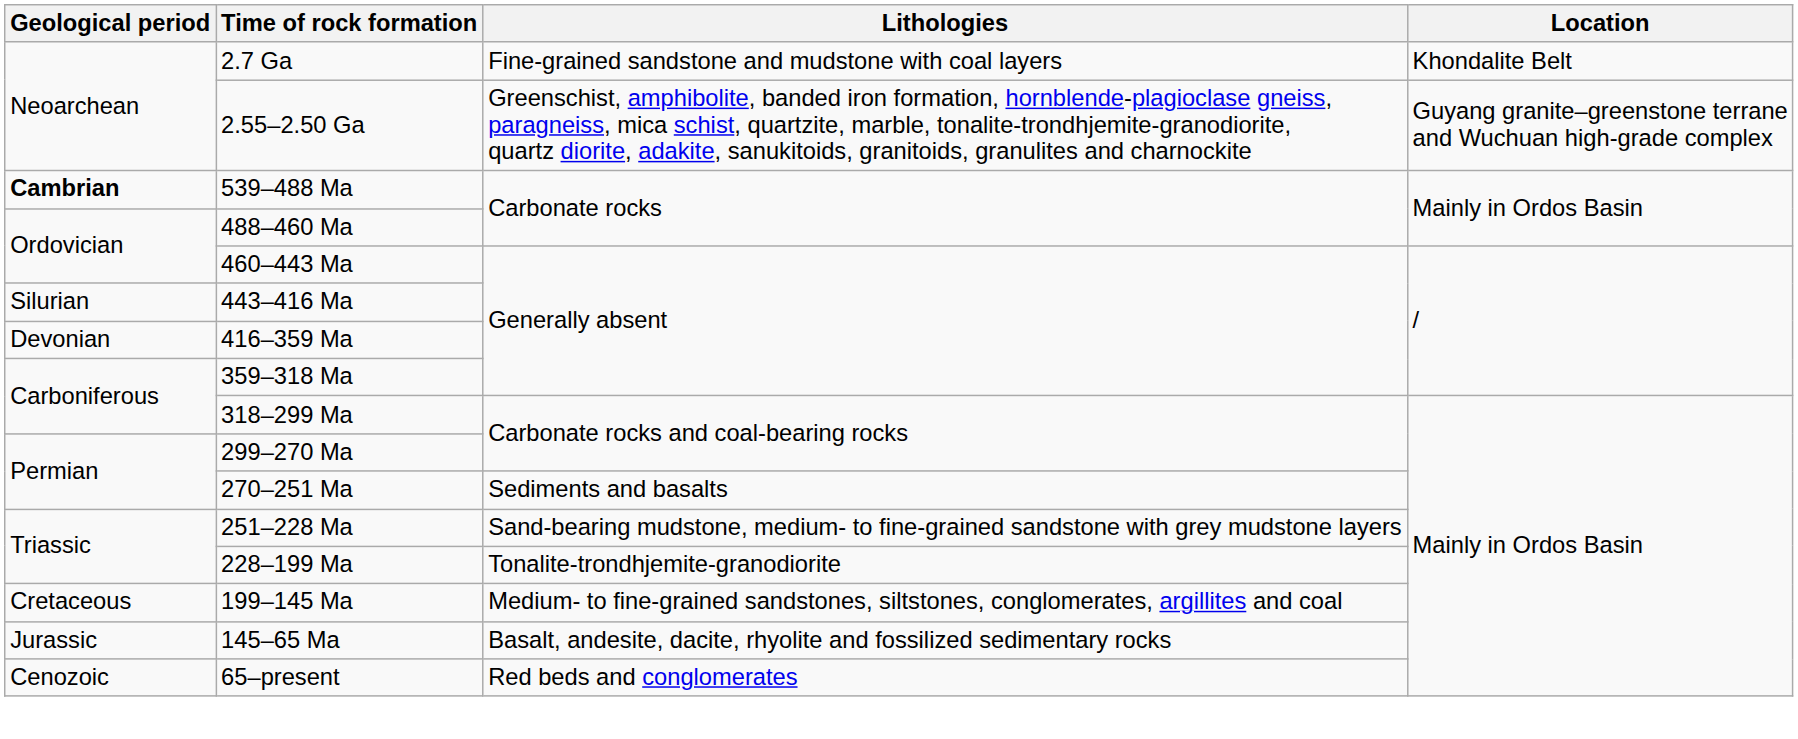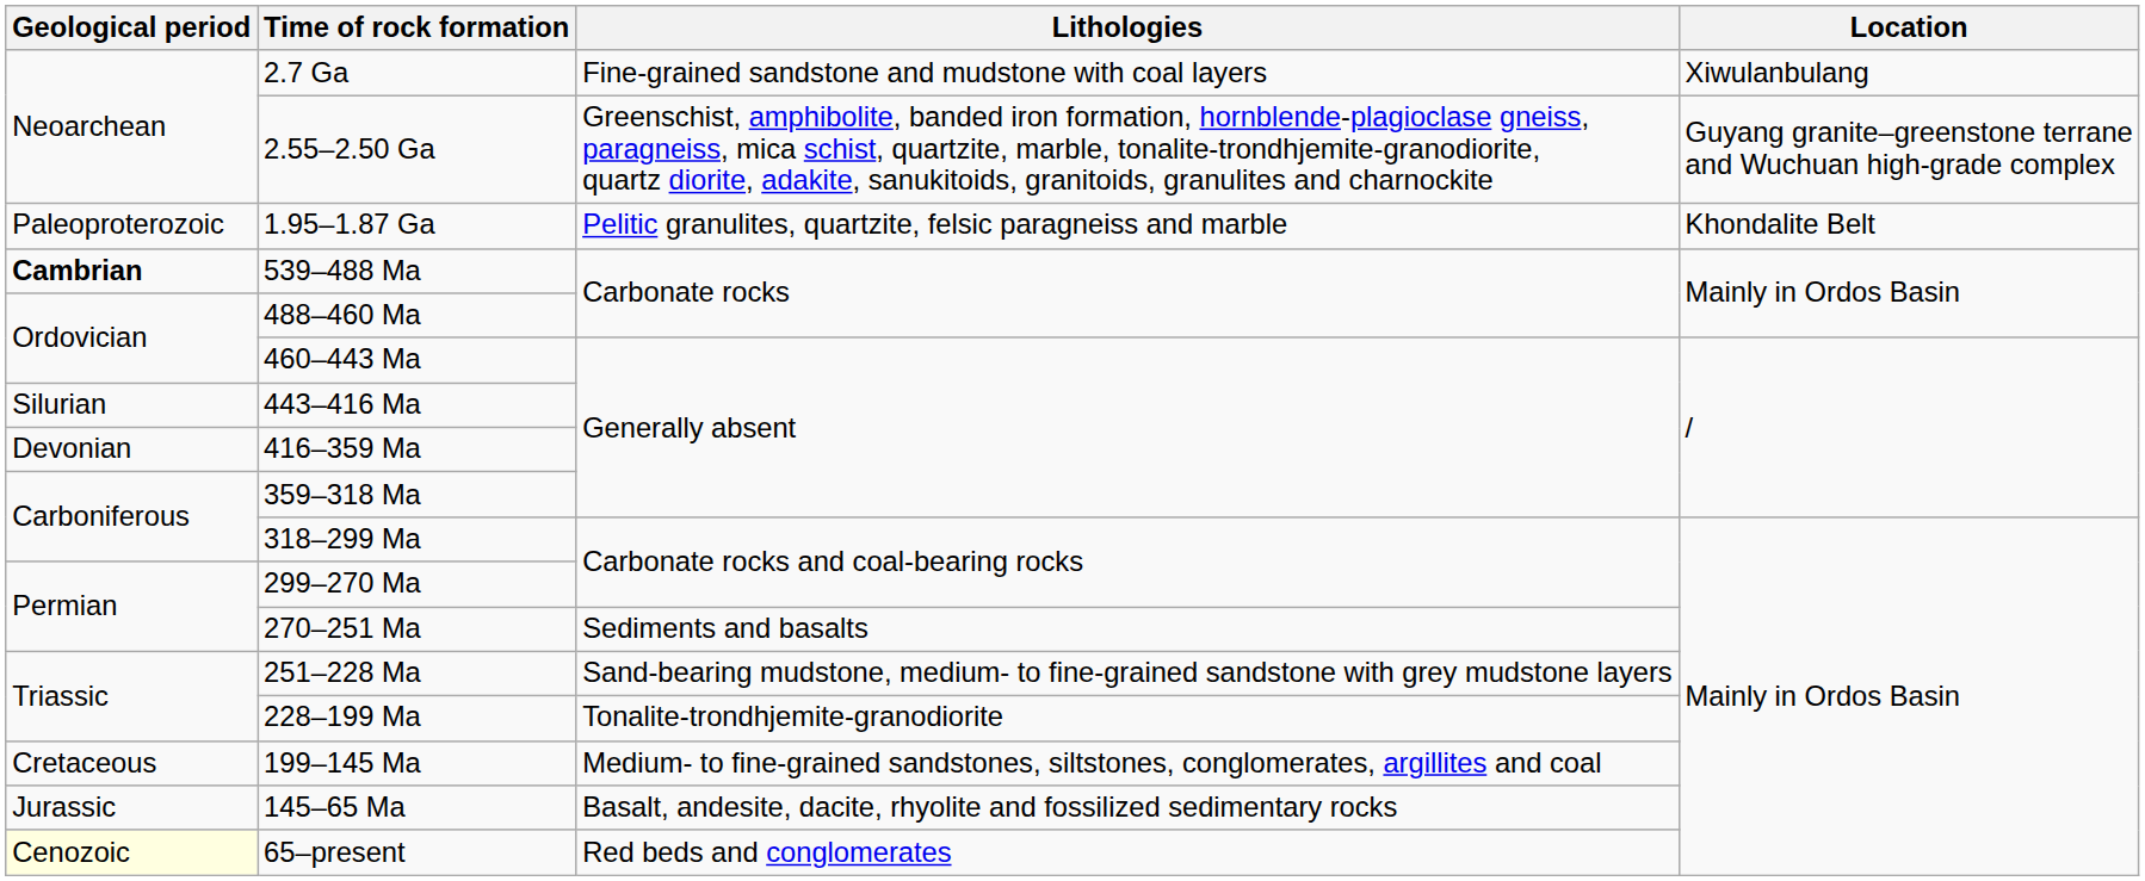2.7 Ga | Location: Khondalite Belt -> Xiwulanbulang
+ row: Paleoproterozoic | 1.95–1.87 Ga | Pelitic granulites, quartzite, felsic paragneiss and marble | Khondalite Belt
65–present | Geological period: no background -> lightyellow background
